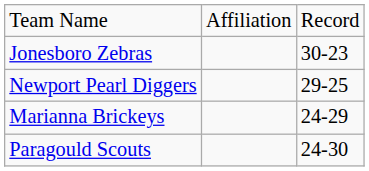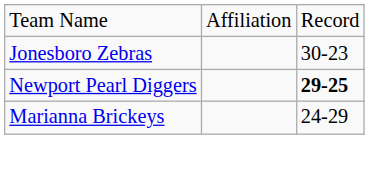Newport Pearl Diggers | column 3: normal -> bold
- row: Paragould Scouts | 24-30
